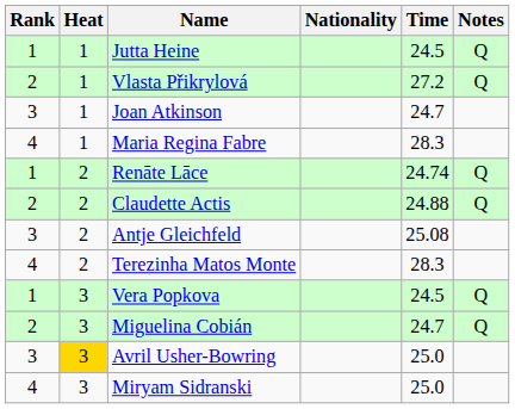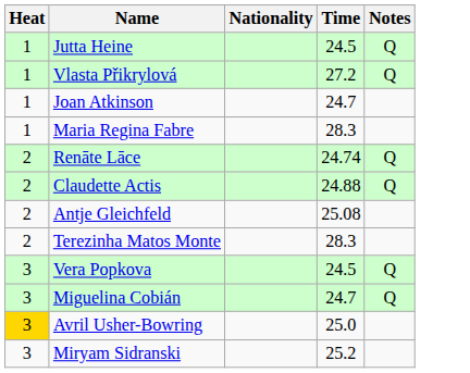- column: Rank | 1 | 2 | 3 | 4 | 1 | 2 | 3 | 4 | 1 | 2 | 3 | 4
Miryam Sidranski | Time: 25.0 -> 25.2
